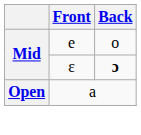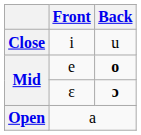+ row: Close | i | u
e | Back: normal -> bold
